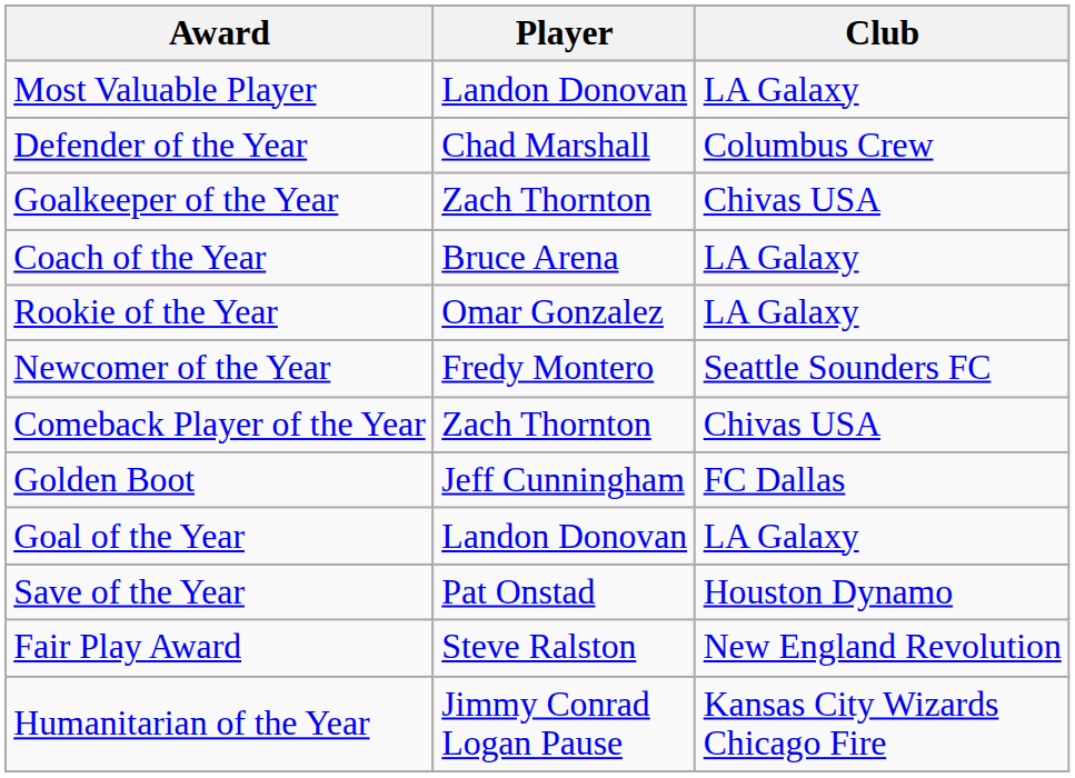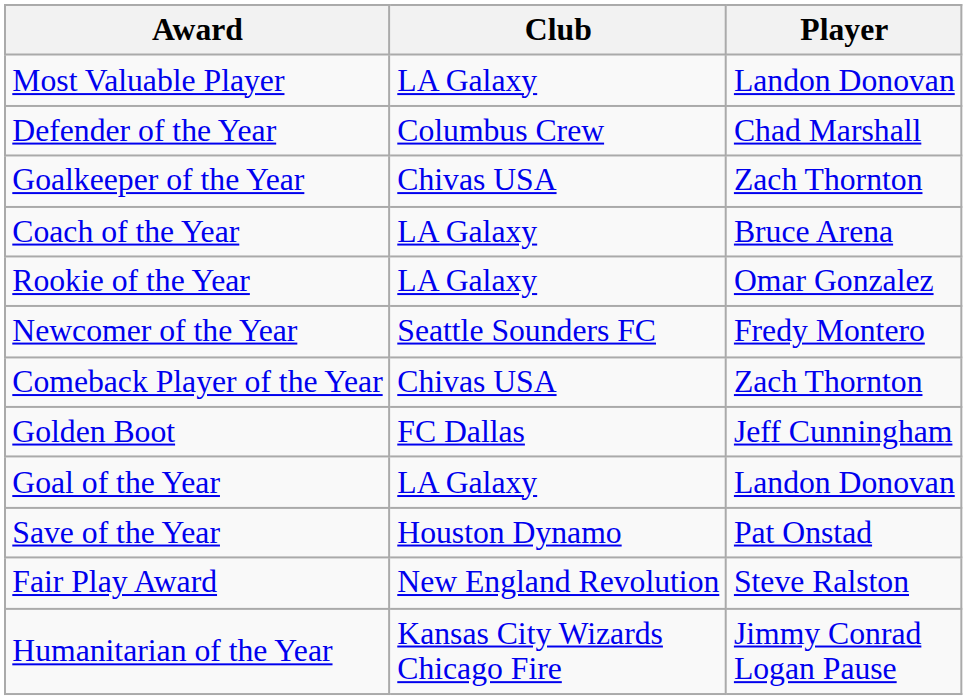columns swapped: Player <-> Club
